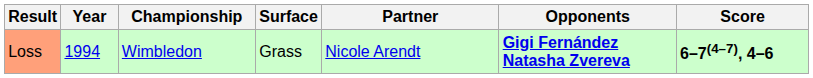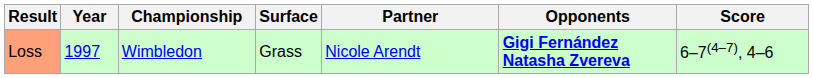Loss | Year: 1994 -> 1997
Loss | Score: bold -> normal
